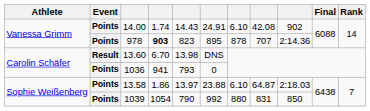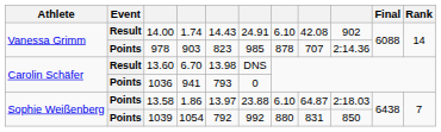14.00 | Event: Points -> Result
978 | column 4: bold -> normal
978 | column 6: 895 -> 985
1039 | column 5: 790 -> 792
